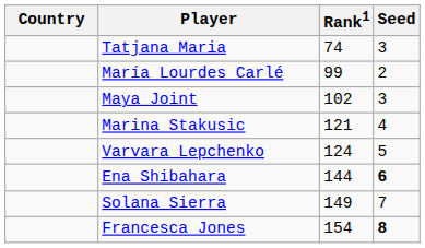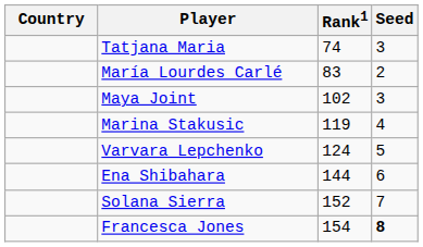María Lourdes Carlé | Rank1: 99 -> 83
Marina Stakusic | Rank1: 121 -> 119
Ena Shibahara | Seed: bold -> normal
Solana Sierra | Rank1: 149 -> 152
